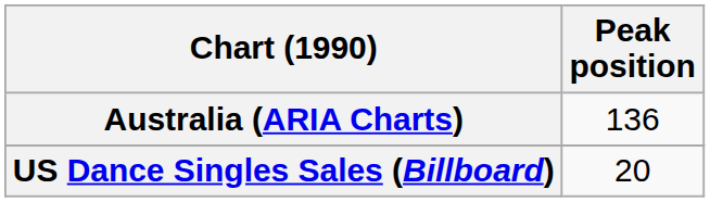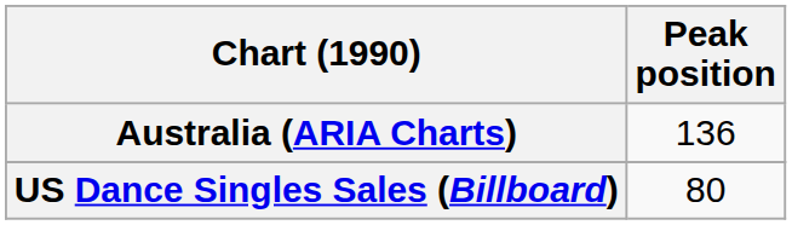US Dance Singles Sales (Billboard) | Peak position: 20 -> 80
